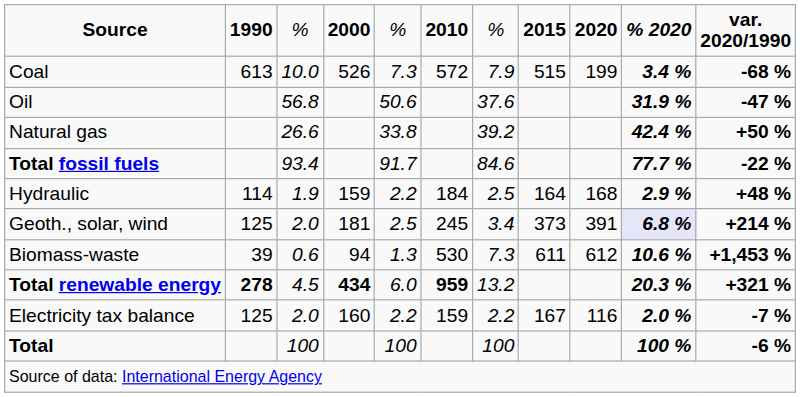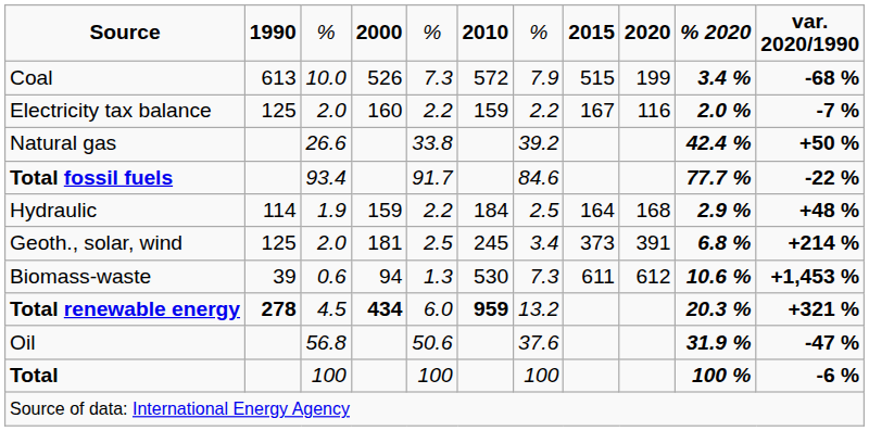rows swapped: Oil <-> Electricity tax balance
Geoth., solar, wind | column 10: lavender background -> no background
